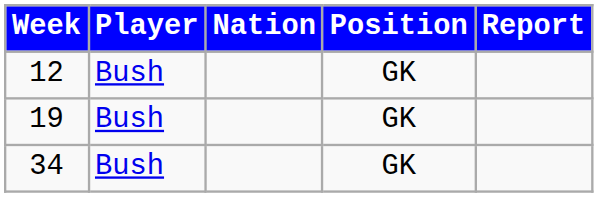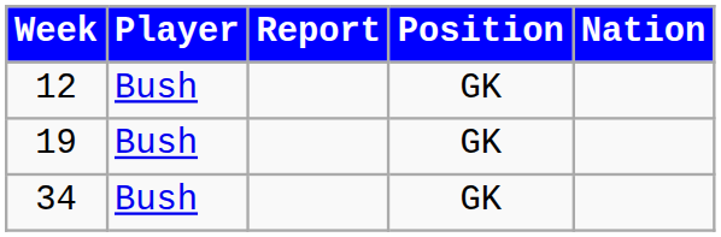columns swapped: Nation <-> Report
